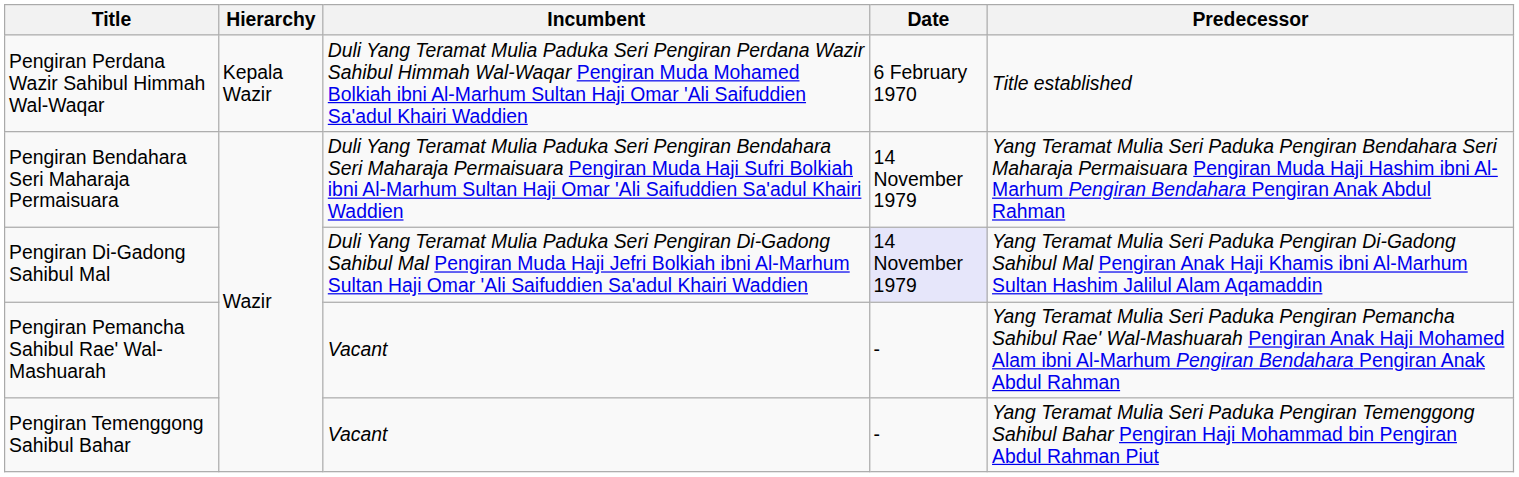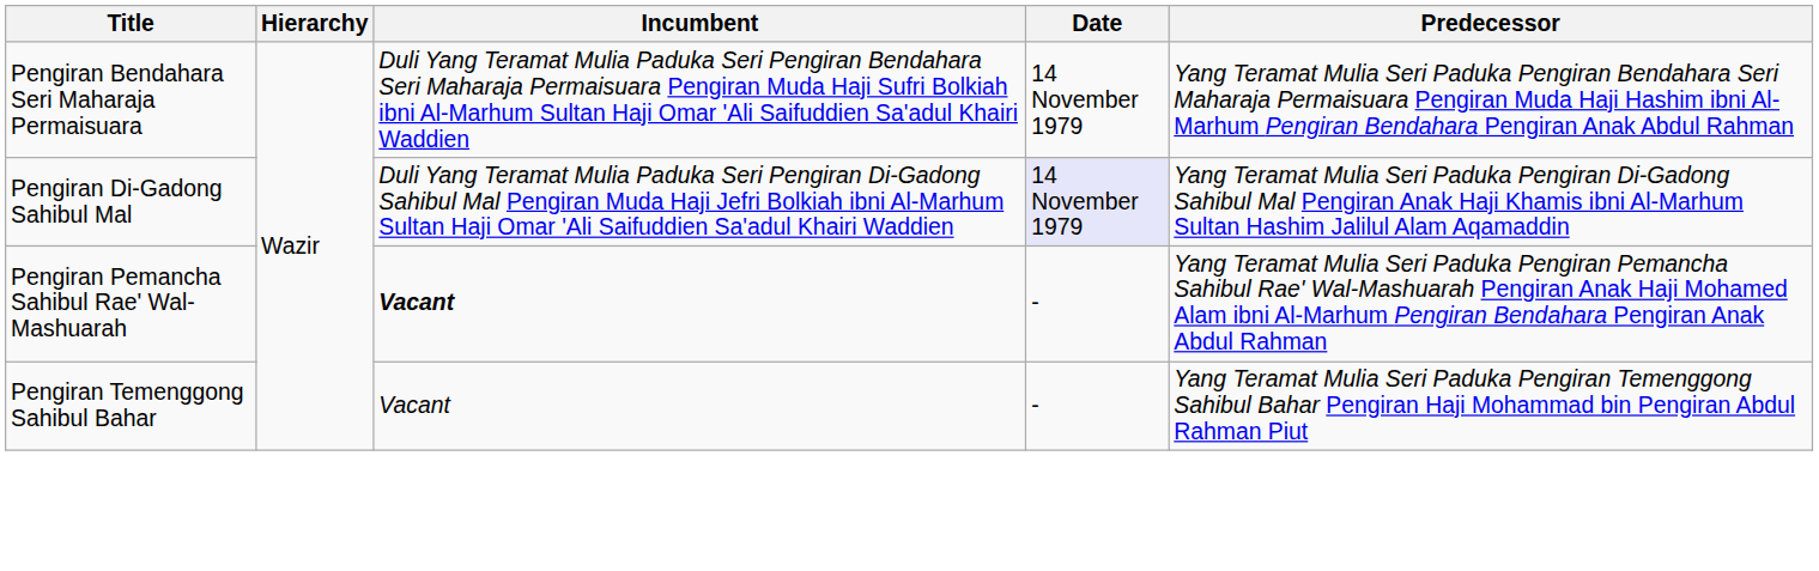- row: Pengiran Perdana Wazir Sahibul Himmah Wal-Waqar | Kepala Wazir | Duli Yang Teramat Mulia Paduka Seri Pengiran Perdana Wazir Sahibul Himmah Wal-Waqar Pengiran Muda Mohamed Bolkiah ibni Al-Marhum Sultan Haji Omar 'Ali Saifuddien Sa'adul Khairi Waddien | 6 February 1970 | Title established
Pengiran Pemancha Sahibul Rae' Wal-Mashuarah | Incumbent: normal -> bold
